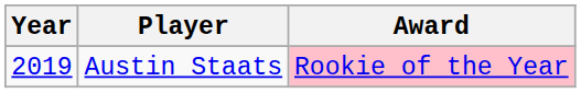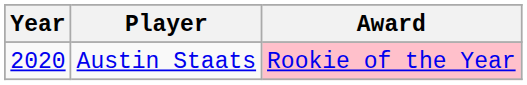Austin Staats | Year: 2019 -> 2020
